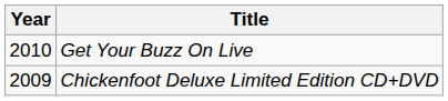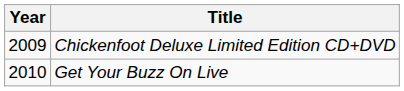rows swapped: Chickenfoot Deluxe Limited Edition CD+DVD <-> Get Your Buzz On Live
